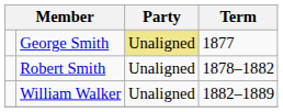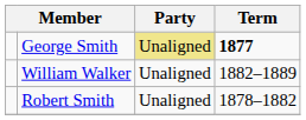George Smith | Term: normal -> bold
rows swapped: Robert Smith <-> William Walker
